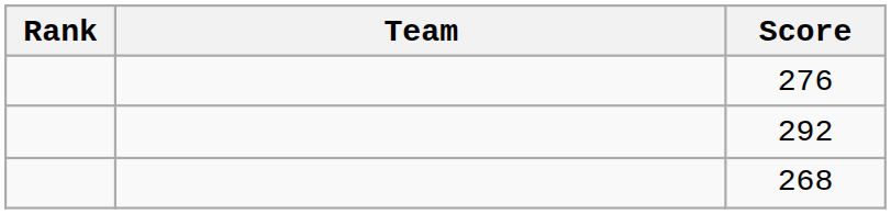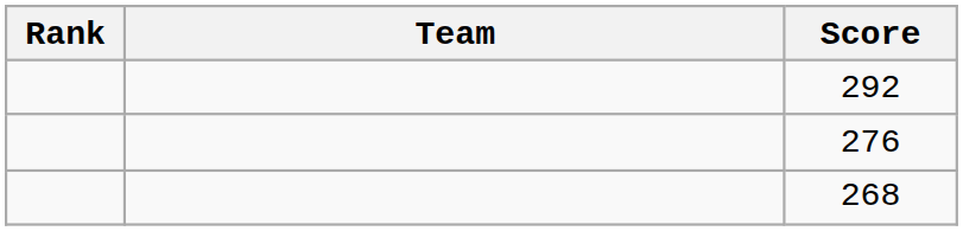rows swapped: 292 <-> 276
